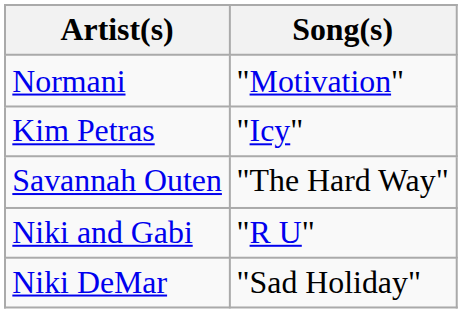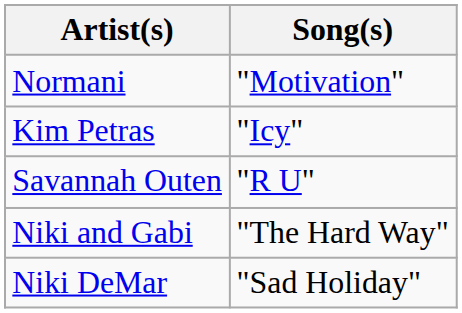Savannah Outen | Song(s): "The Hard Way" -> "R U"
Niki and Gabi | Song(s): "R U" -> "The Hard Way"
